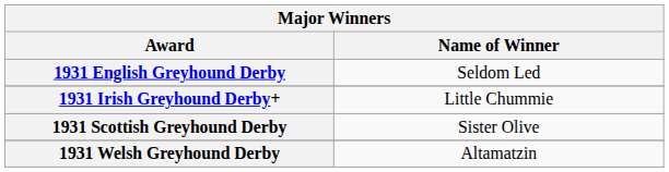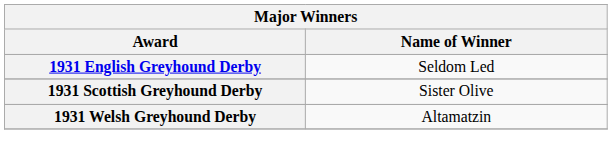- row: 1931 Irish Greyhound Derby+ | Little Chummie
